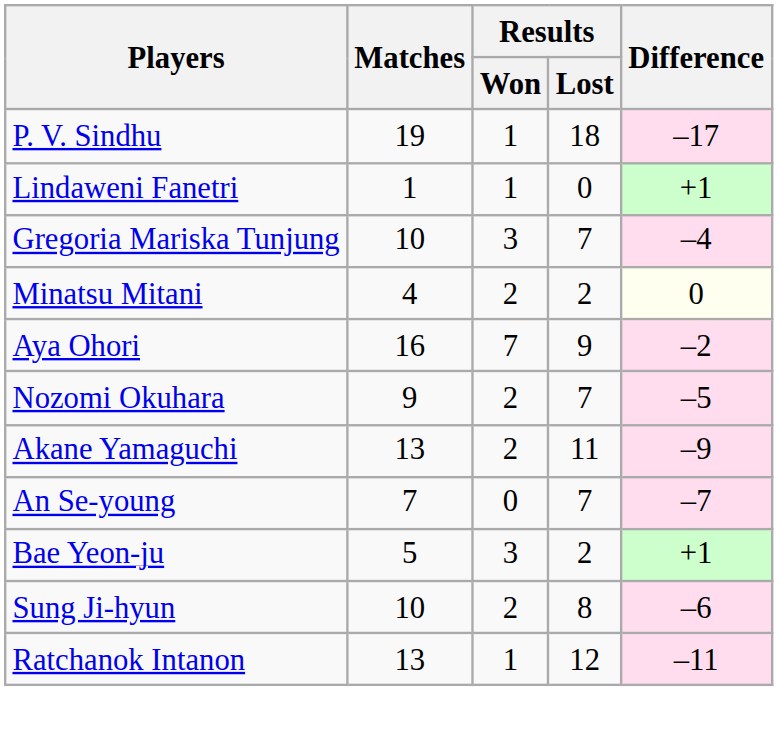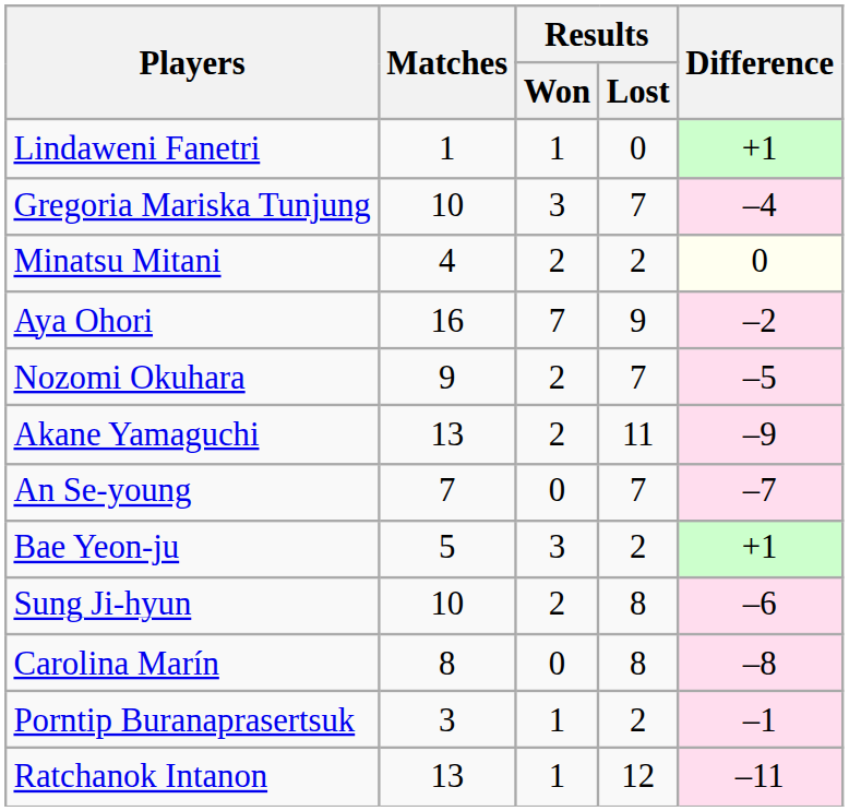- row: P. V. Sindhu | 19 | 1 | 18 | –17
+ row: Carolina Marín | 8 | 0 | 8 | –8
+ row: Porntip Buranaprasertsuk | 3 | 1 | 2 | –1
